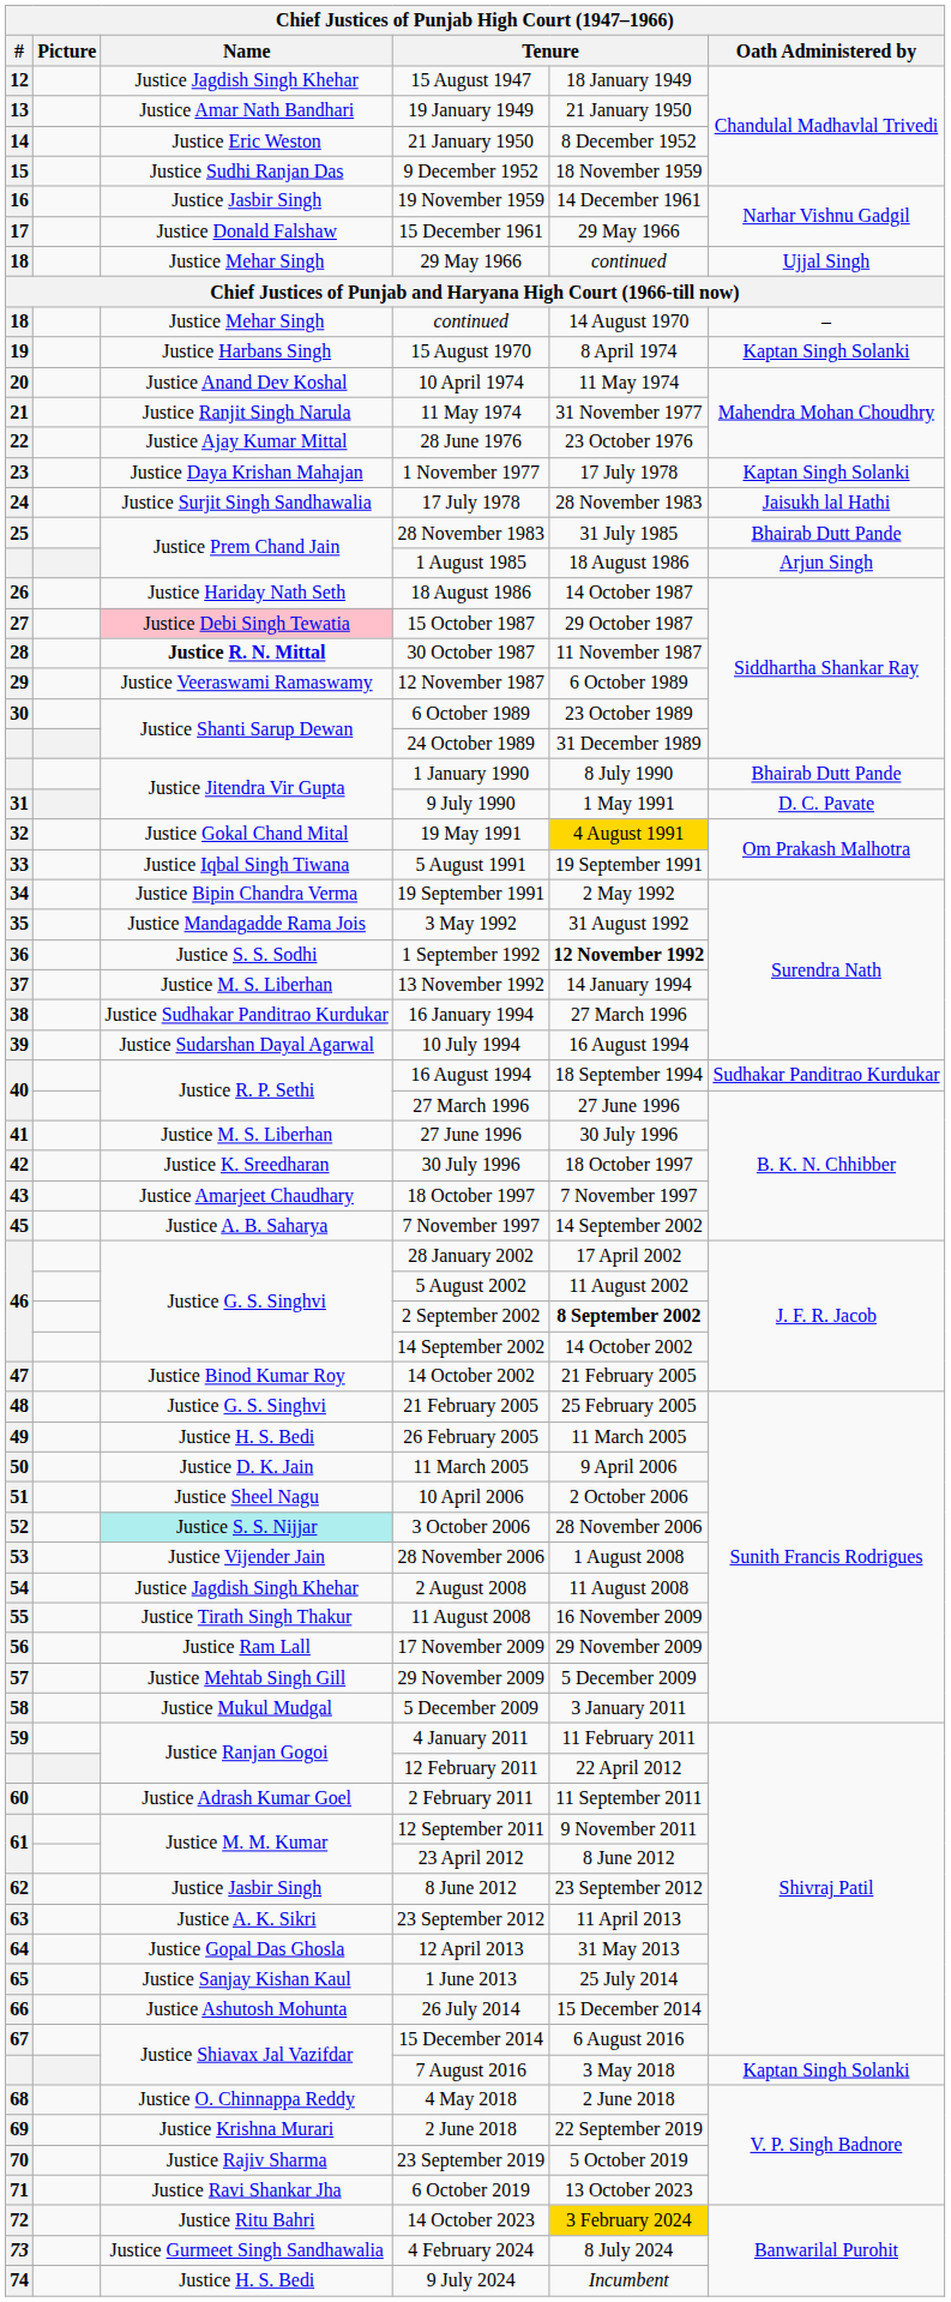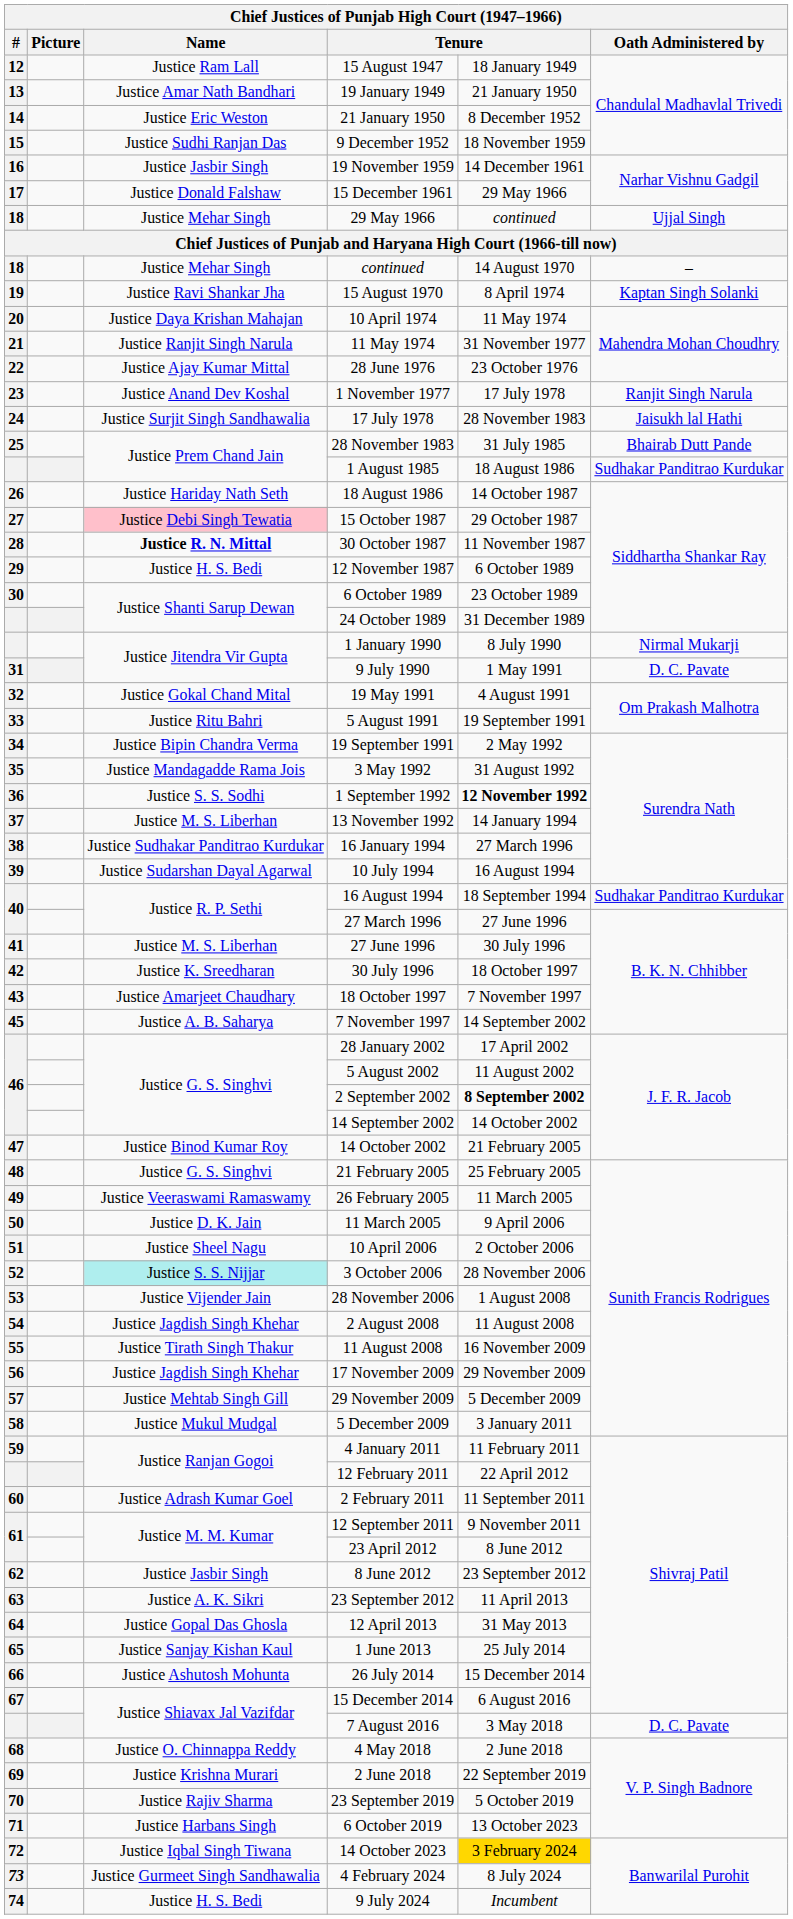15 August 1947 | Name: Justice Jagdish Singh Khehar -> Justice Ram Lall
15 August 1970 | Name: Justice Harbans Singh -> Justice Ravi Shankar Jha
10 April 1974 | Name: Justice Anand Dev Koshal -> Justice Daya Krishan Mahajan
1 November 1977 | Name: Justice Daya Krishan Mahajan -> Justice Anand Dev Koshal
1 November 1977 | Oath Administered by: Kaptan Singh Solanki -> Ranjit Singh Narula
1 August 1985 | Oath Administered by: Arjun Singh -> Sudhakar Panditrao Kurdukar
12 November 1987 | Name: Justice Veeraswami Ramaswamy -> Justice H. S. Bedi
1 January 1990 | Oath Administered by: Bhairab Dutt Pande -> Nirmal Mukarji
19 May 1991 | column 5: gold background -> no background
5 August 1991 | Name: Justice Iqbal Singh Tiwana -> Justice Ritu Bahri
26 February 2005 | Name: Justice H. S. Bedi -> Justice Veeraswami Ramaswamy
17 November 2009 | Name: Justice Ram Lall -> Justice Jagdish Singh Khehar
7 August 2016 | Oath Administered by: Kaptan Singh Solanki -> D. C. Pavate
6 October 2019 | Name: Justice Ravi Shankar Jha -> Justice Harbans Singh
14 October 2023 | Name: Justice Ritu Bahri -> Justice Iqbal Singh Tiwana
